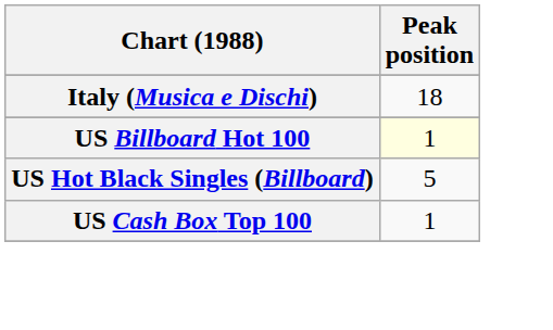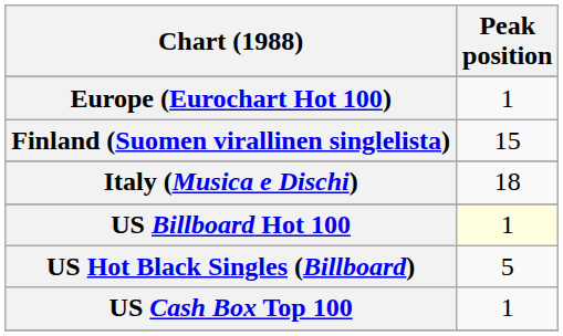+ row: Europe (Eurochart Hot 100) | 1
+ row: Finland (Suomen virallinen singlelista) | 15
